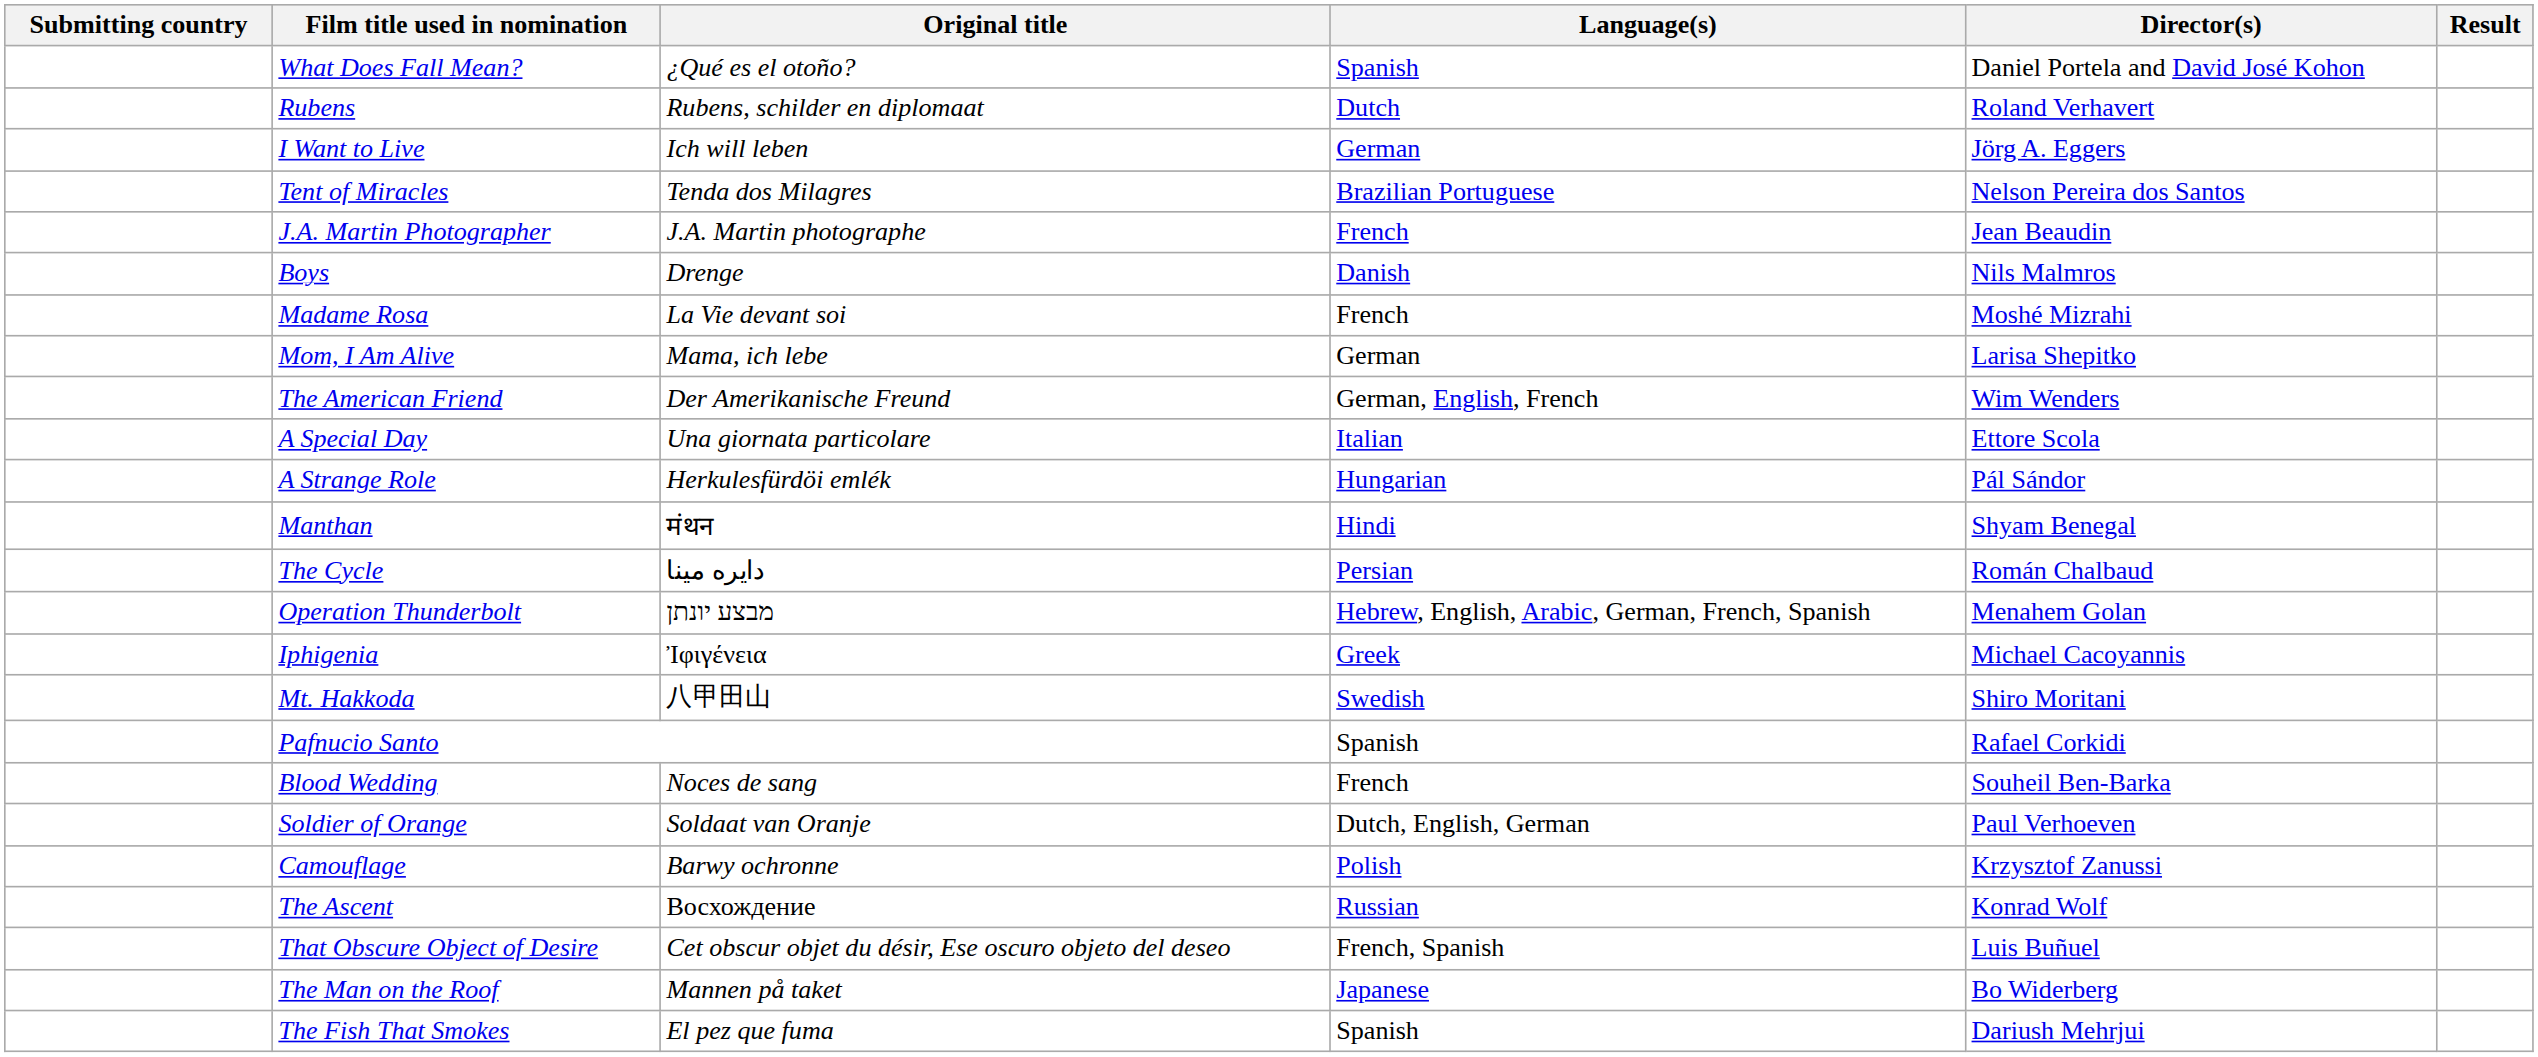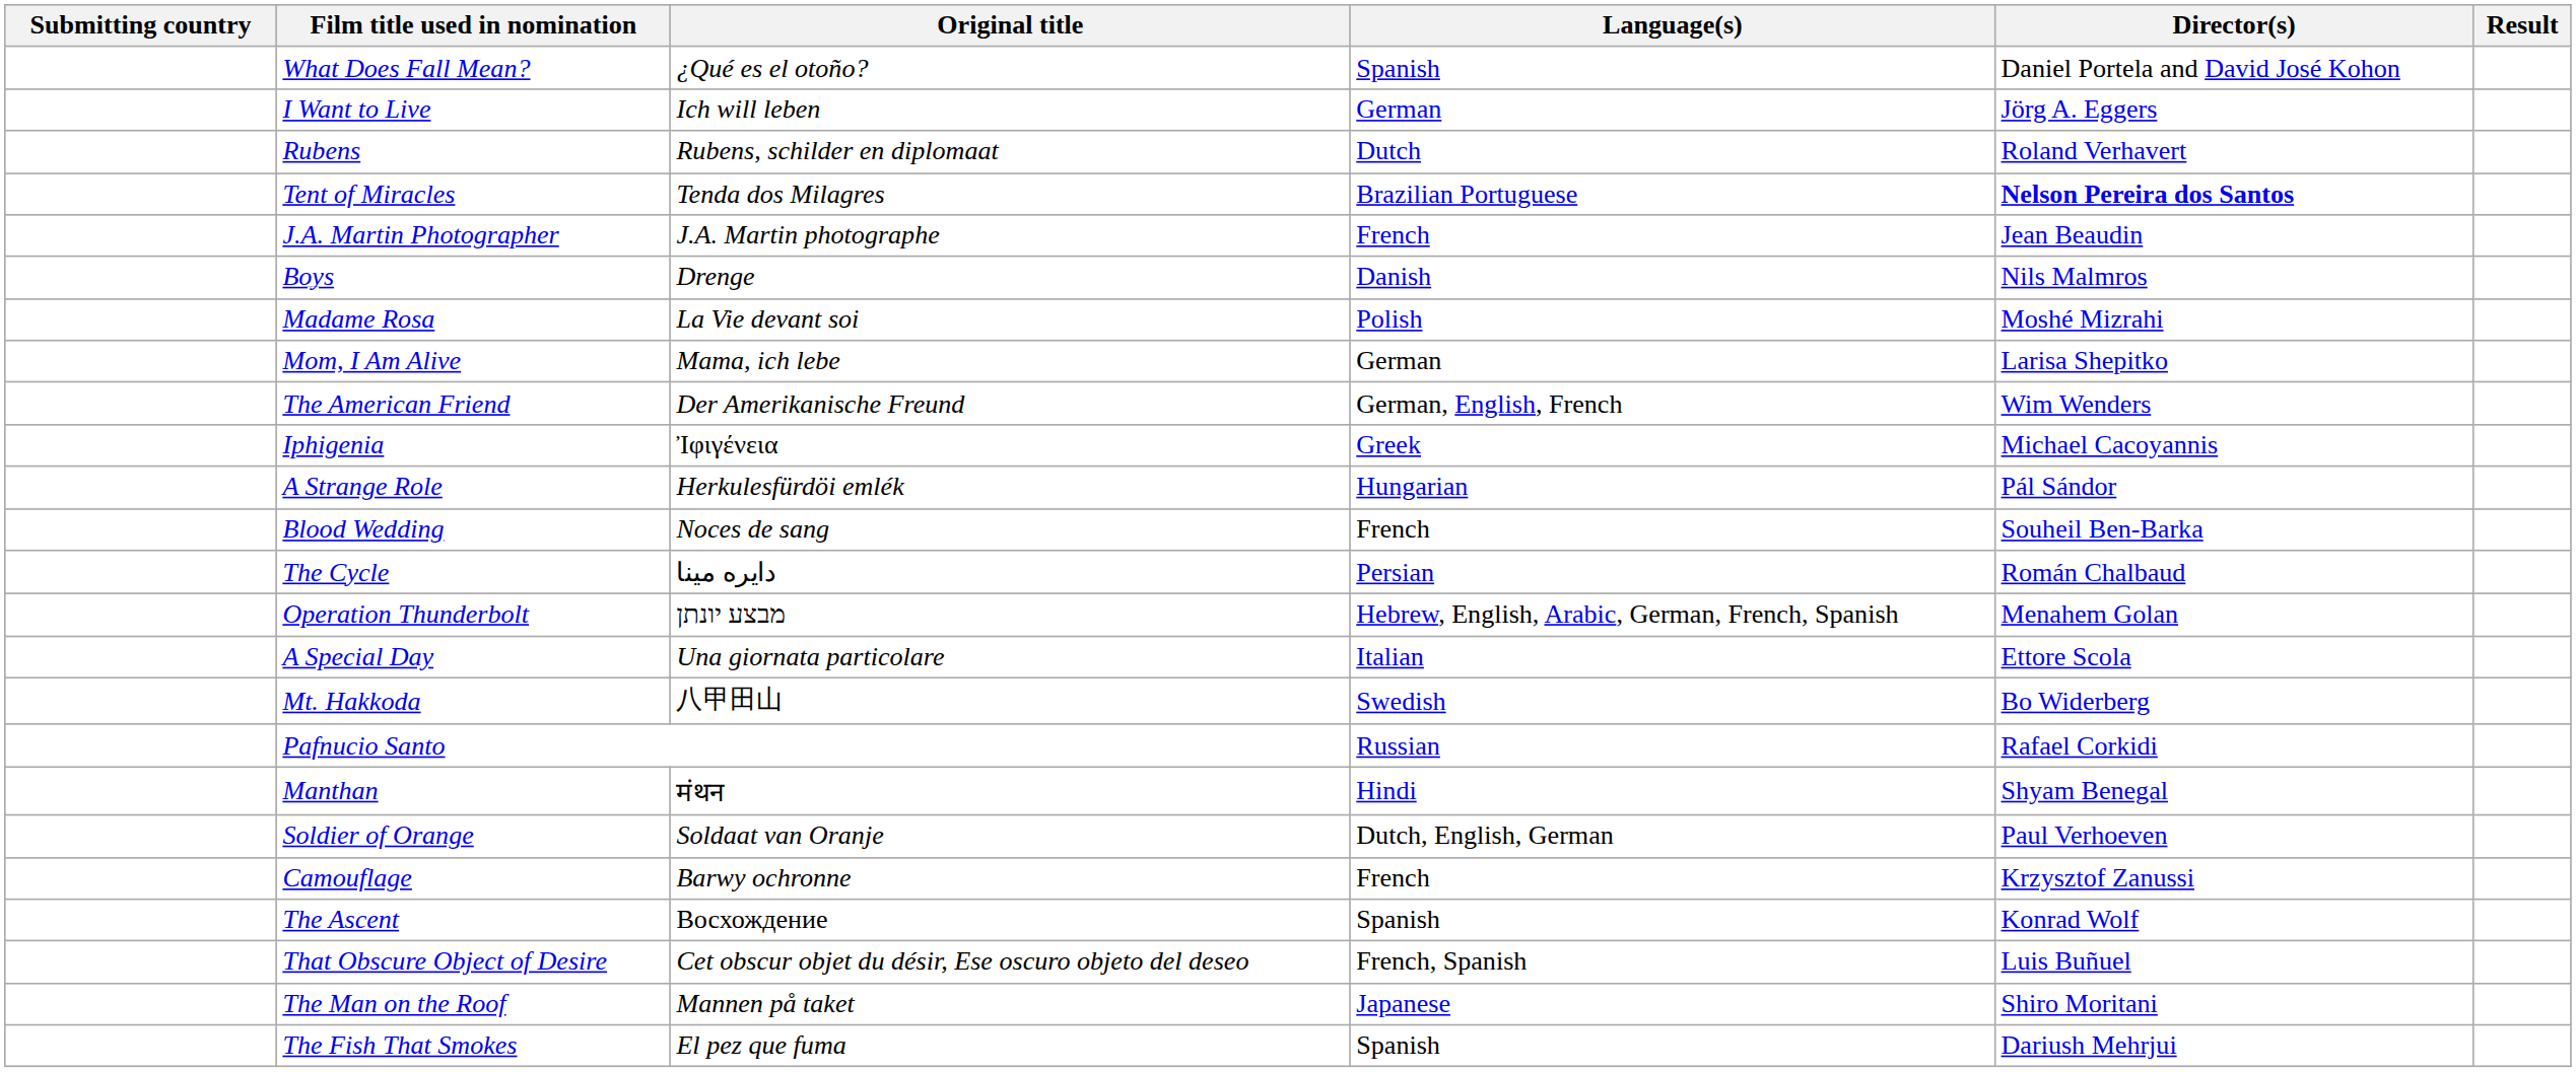rows swapped: I Want to Live <-> Rubens
Tent of Miracles | Director(s): normal -> bold
Madame Rosa | Language(s): French -> Polish
rows swapped: Iphigenia <-> A Special Day
rows swapped: Manthan <-> Blood Wedding
Mt. Hakkoda | Director(s): Shiro Moritani -> Bo Widerberg
Pafnucio Santo | Language(s): Spanish -> Russian
Camouflage | Language(s): Polish -> French
The Ascent | Language(s): Russian -> Spanish
The Man on the Roof | Director(s): Bo Widerberg -> Shiro Moritani
